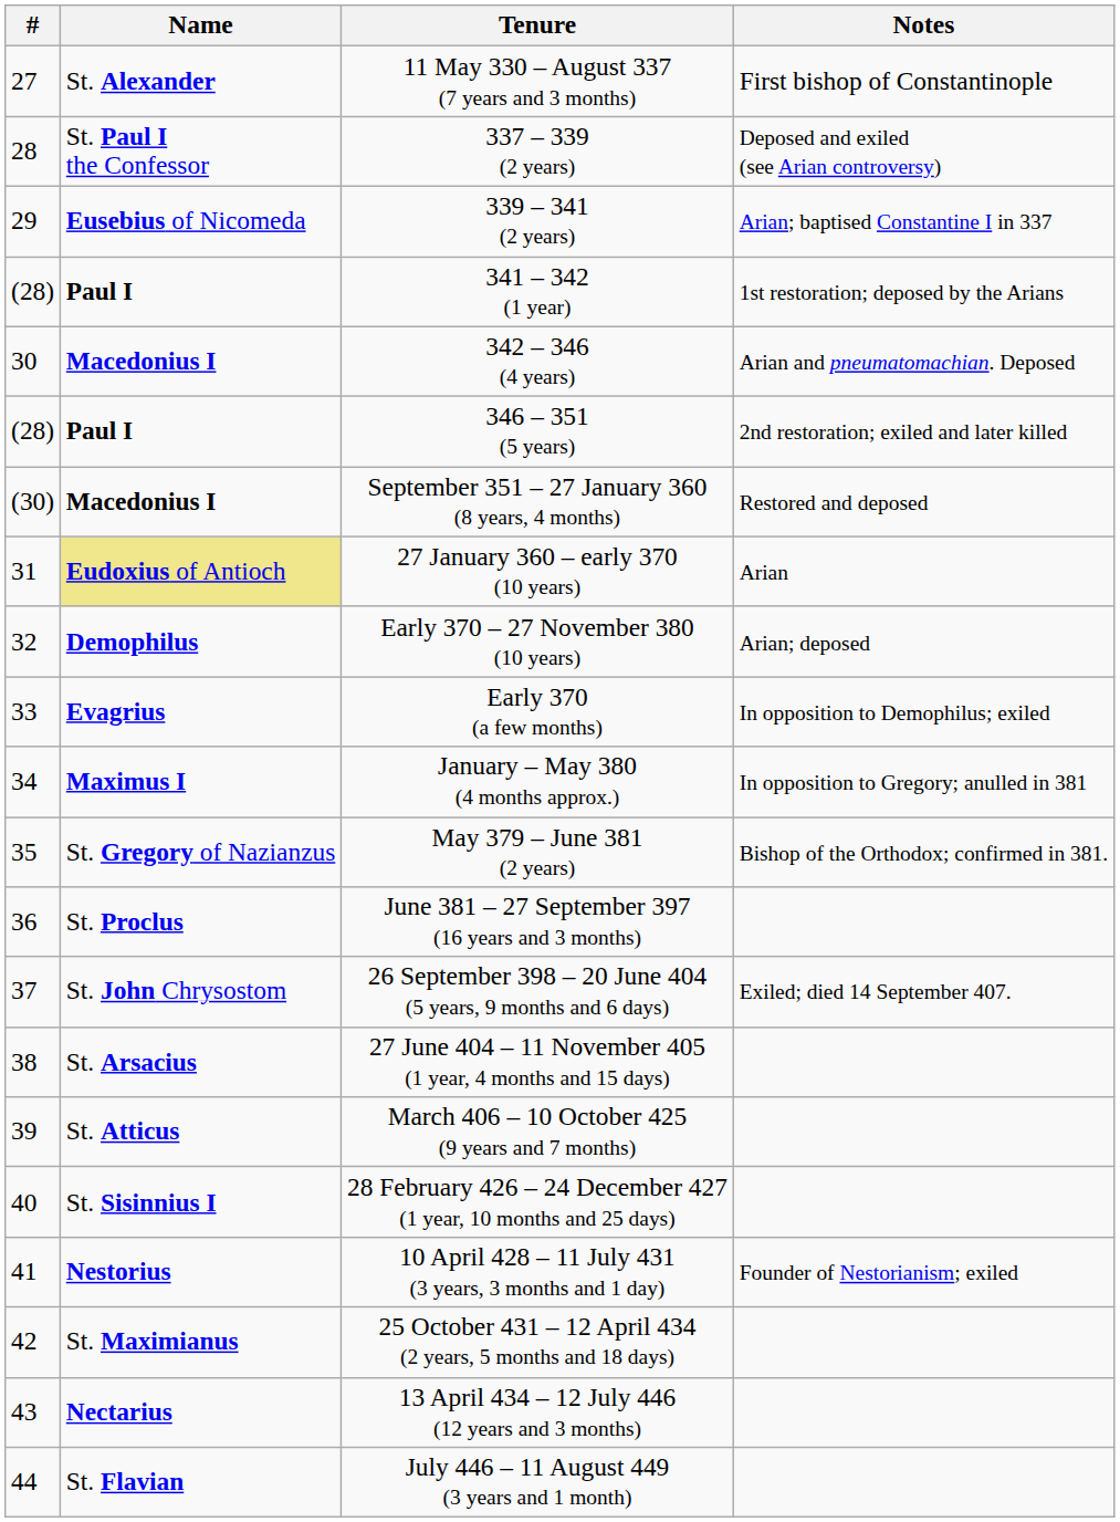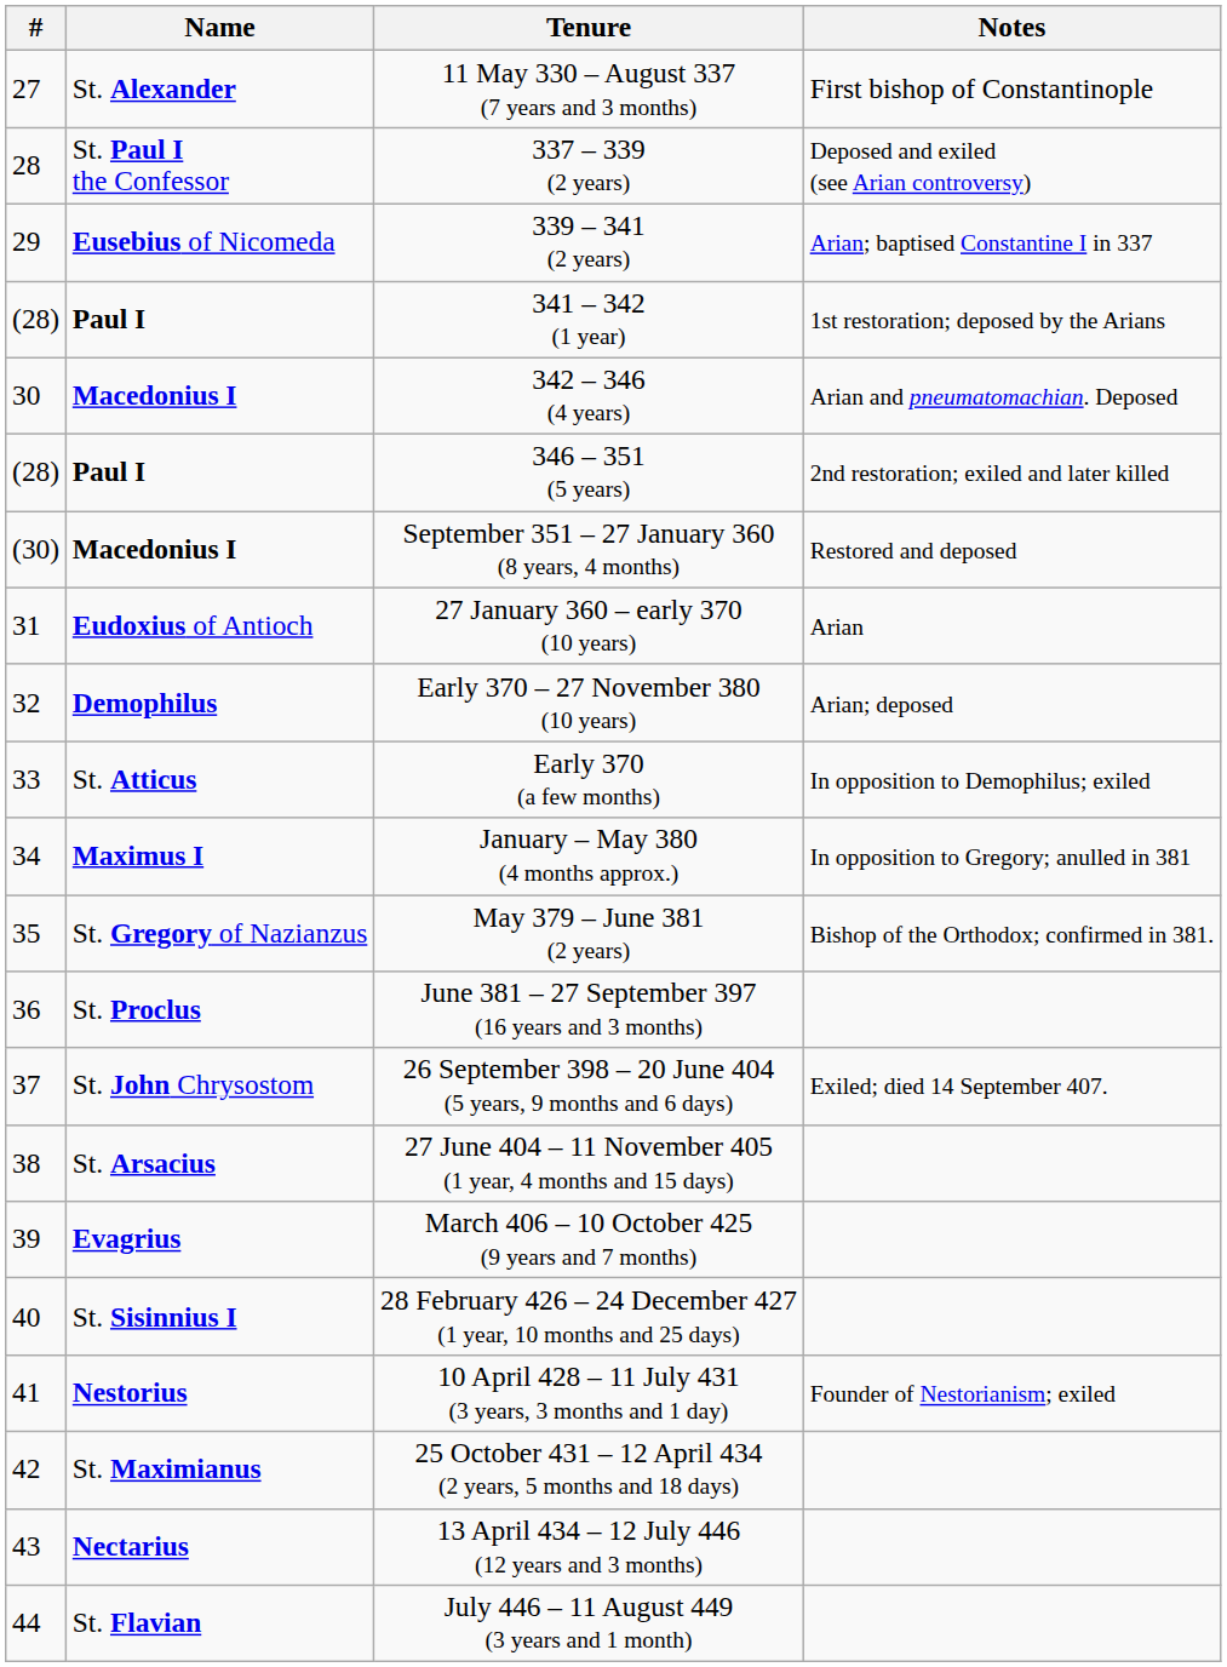27 January 360 – early 370 (10 years) | Name: khaki background -> no background
Early 370 (a few months) | Name: Evagrius -> St. Atticus
March 406 – 10 October 425 (9 years and 7 months) | Name: St. Atticus -> Evagrius
